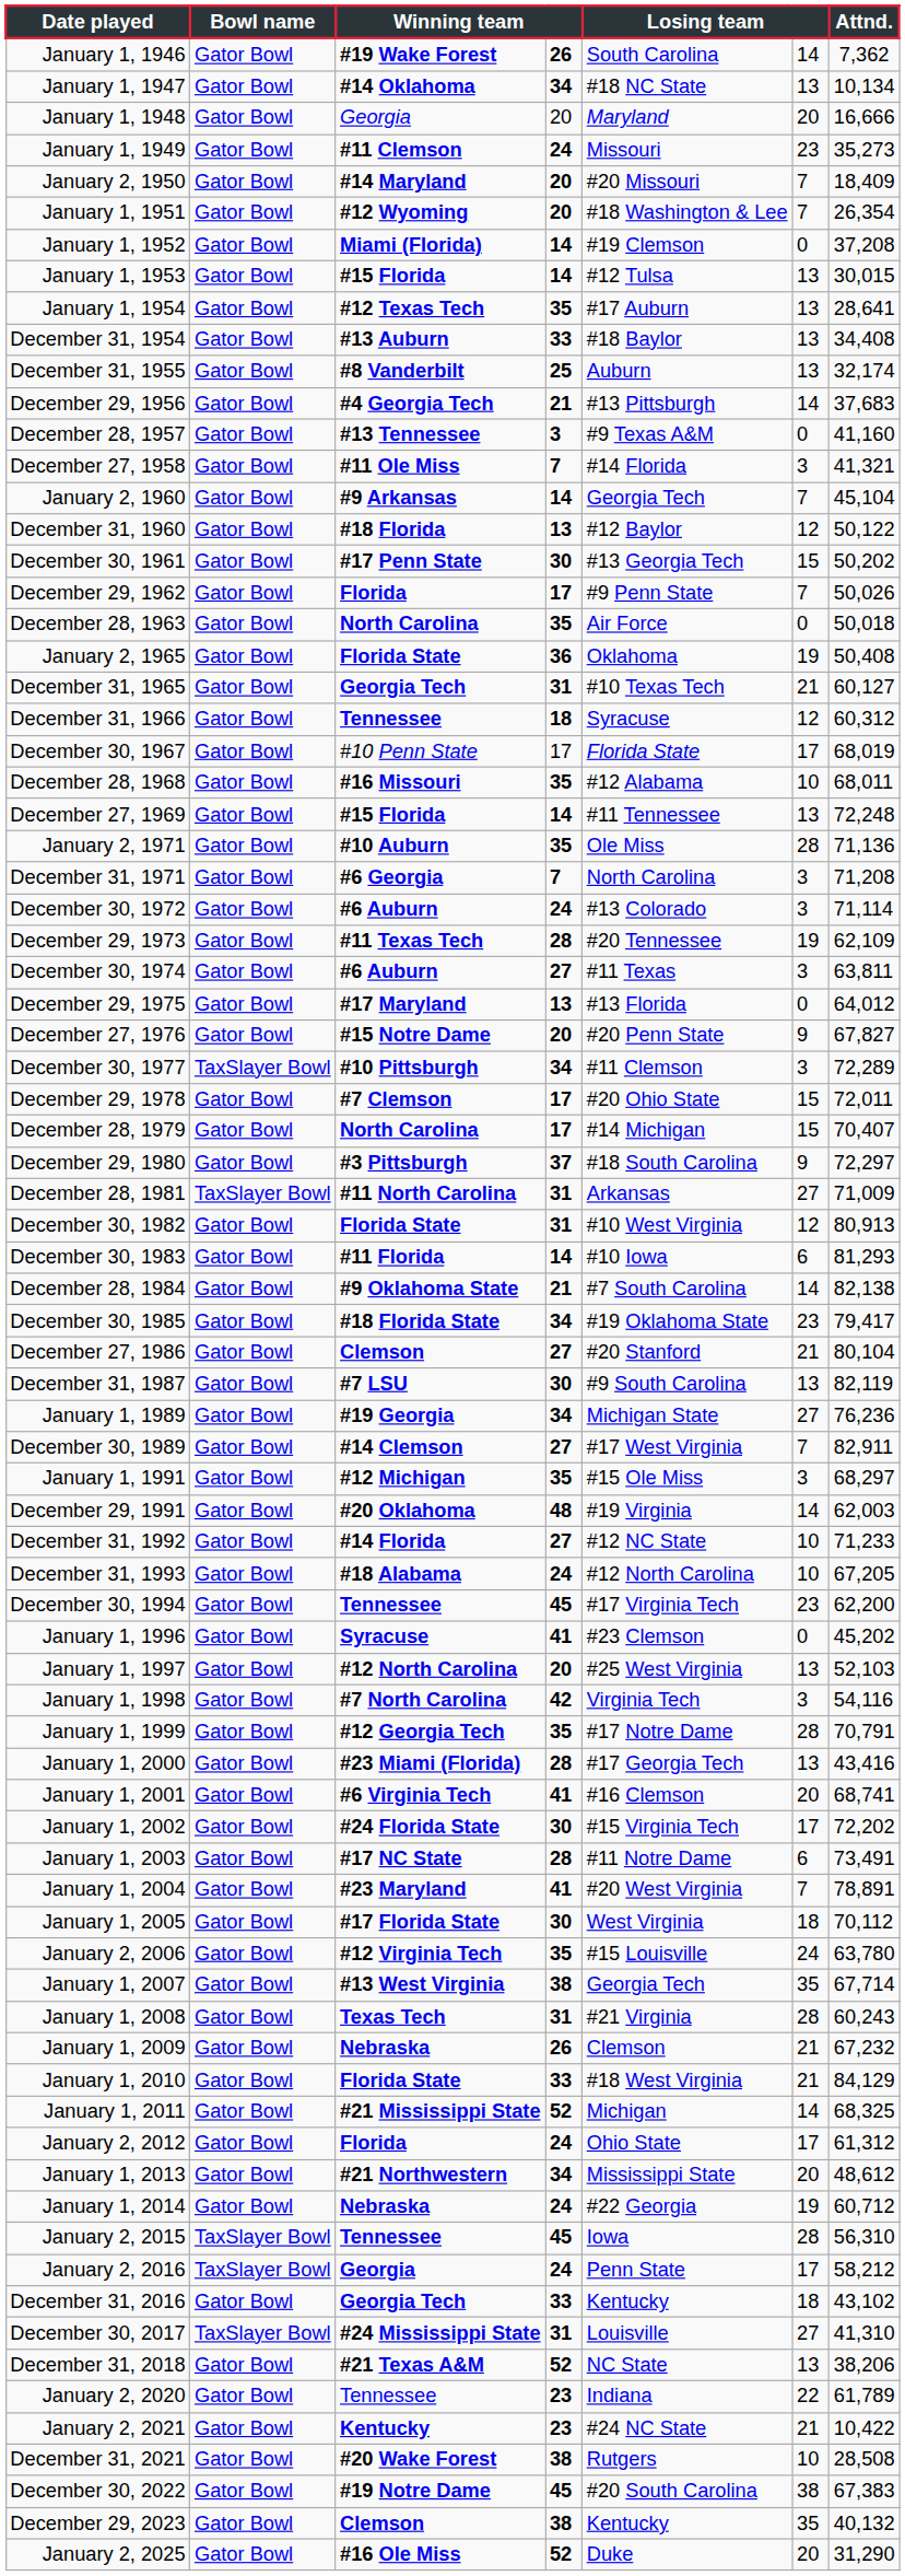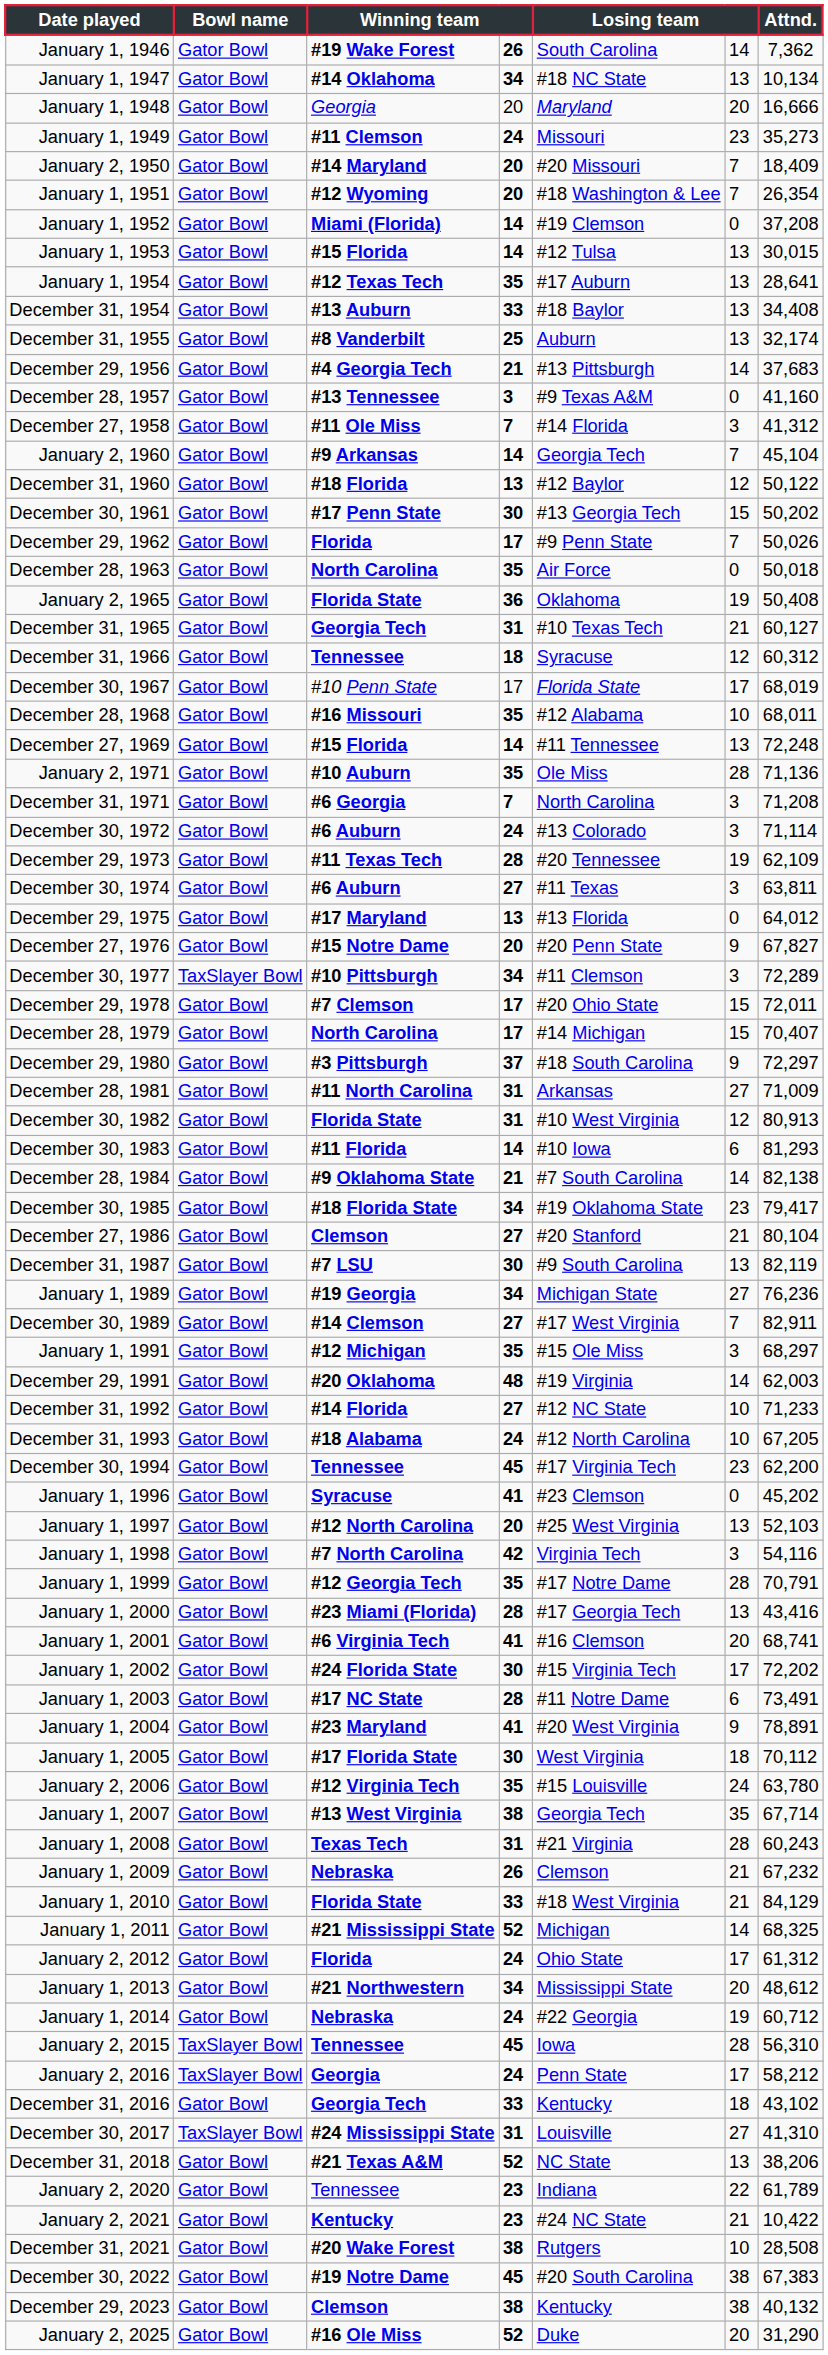December 27, 1958 | Attnd.: 41,321 -> 41,312
December 28, 1981 | Bowl name: TaxSlayer Bowl -> Gator Bowl
January 1, 2004 | column 6: 7 -> 9
December 29, 2023 | column 6: 35 -> 38
